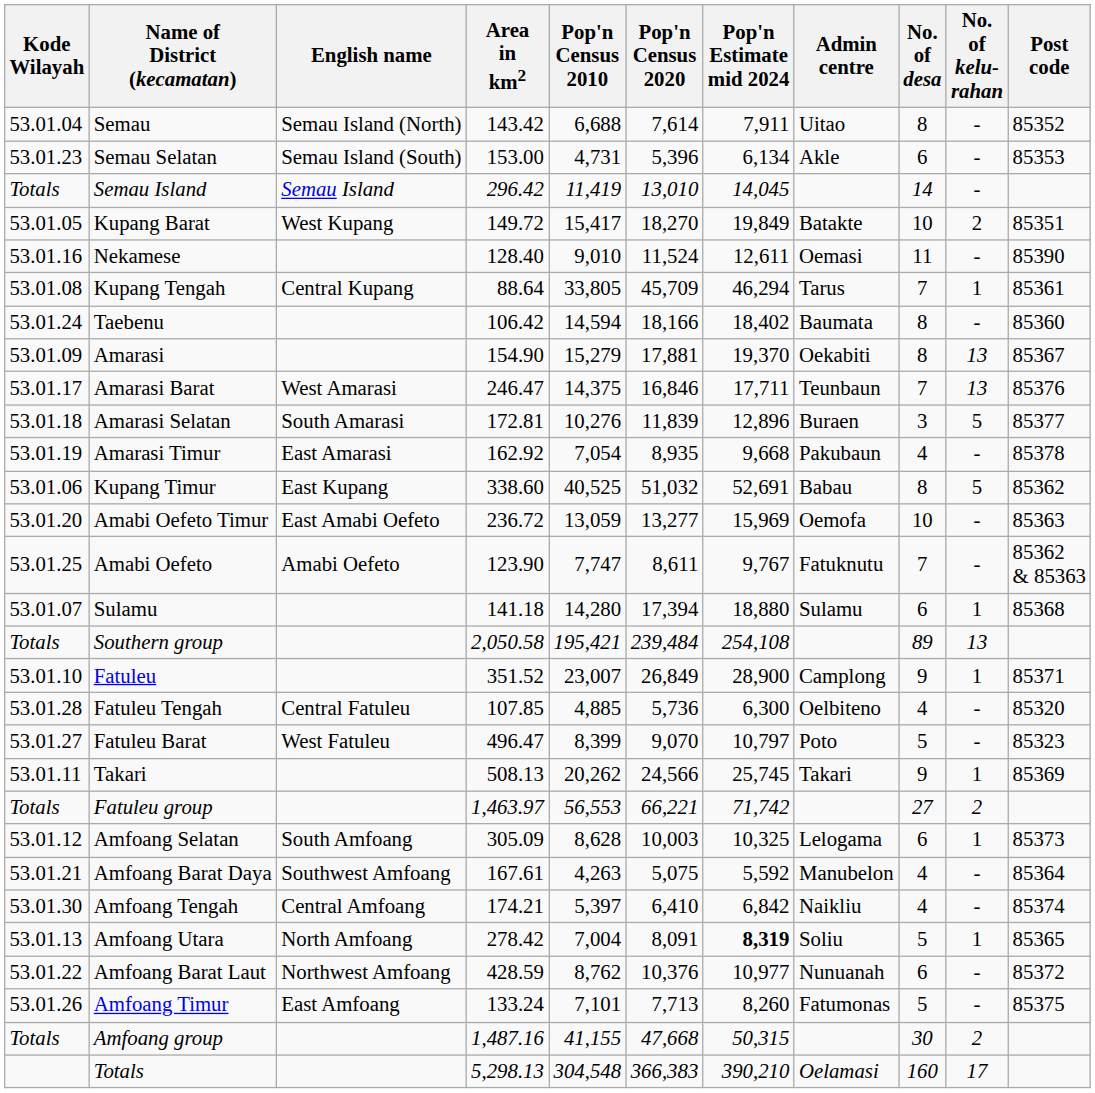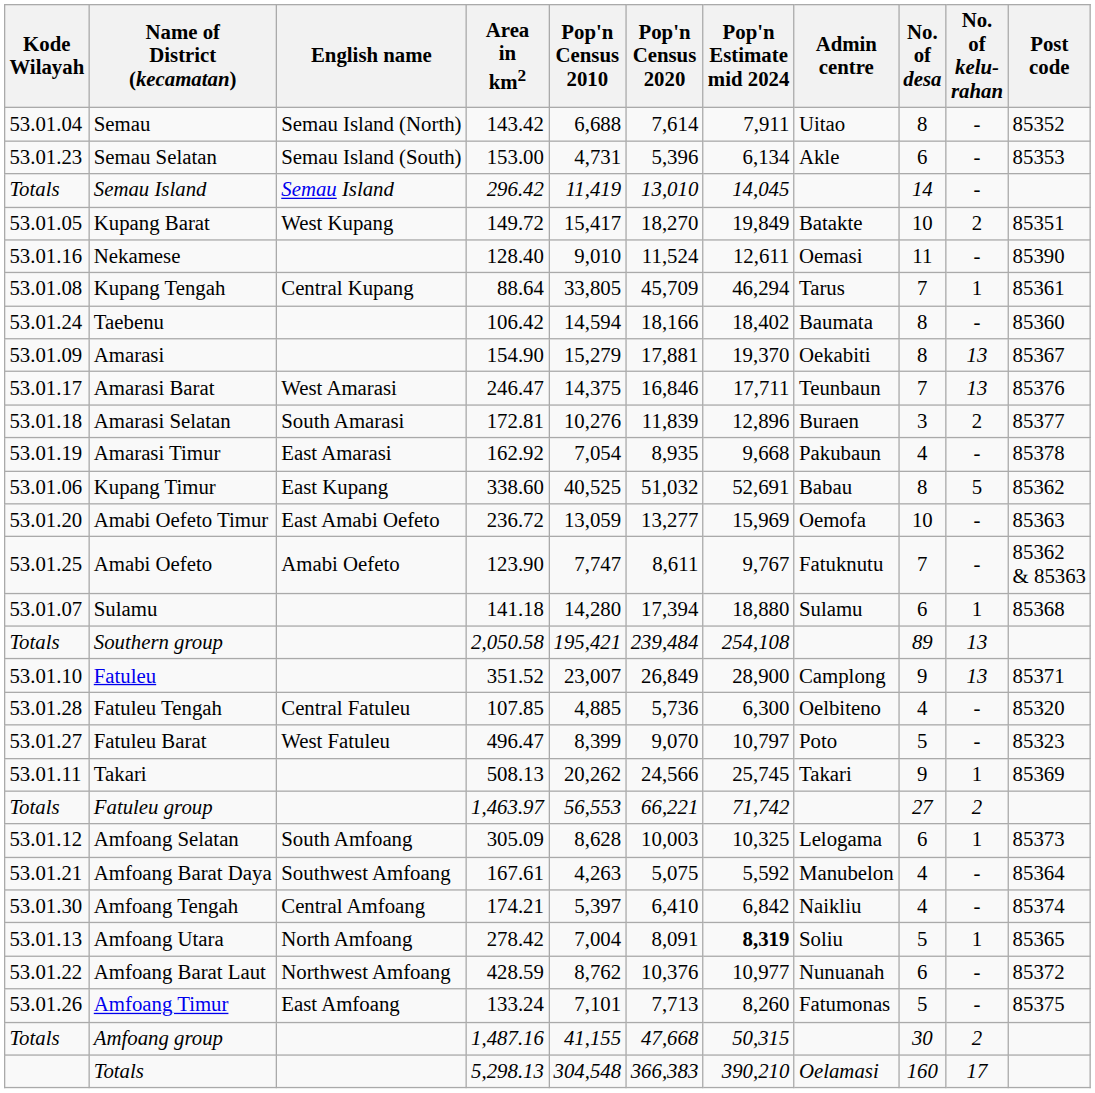Amarasi Selatan | No. of kelu- rahan: 5 -> 2
Fatuleu | No. of kelu- rahan: 1 -> 13
